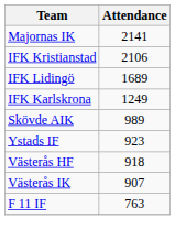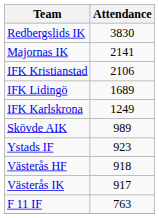+ row: Redbergslids IK | 3830
Västerås IK | Attendance: 907 -> 917
